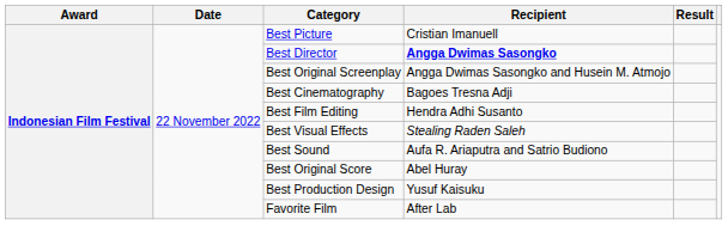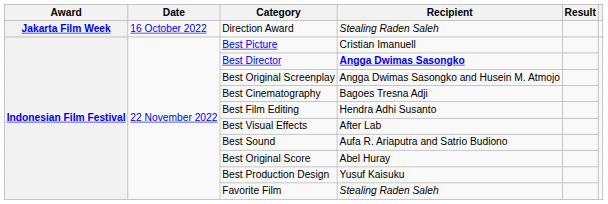+ row: Jakarta Film Week | 16 October 2022 | Direction Award | Stealing Raden Saleh
Best Visual Effects | Recipient: Stealing Raden Saleh -> After Lab
Favorite Film | Recipient: After Lab -> Stealing Raden Saleh
